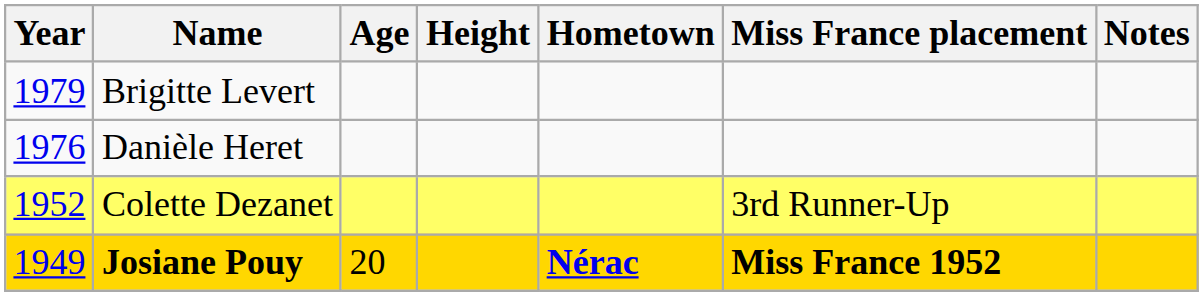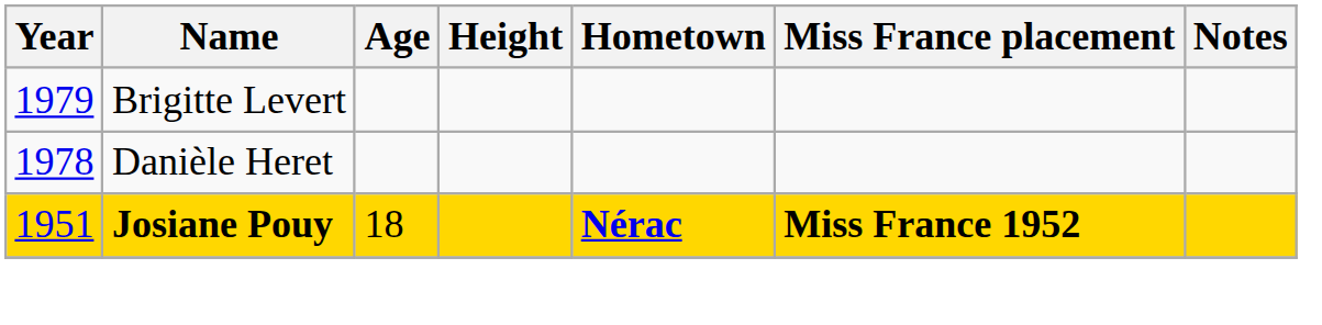Danièle Heret | Year: 1976 -> 1978
- row: 1952 | Colette Dezanet | 3rd Runner-Up
Josiane Pouy | Year: 1949 -> 1951
Josiane Pouy | Age: 20 -> 18
